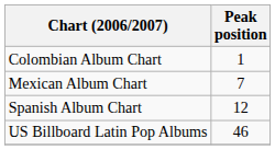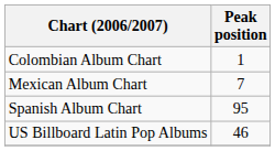Spanish Album Chart | Peak position: 12 -> 95
